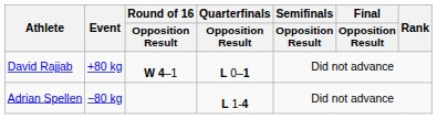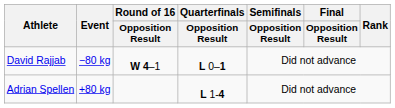David Rajjab | Event: +80 kg -> −80 kg
Adrian Spellen | Event: −80 kg -> +80 kg
